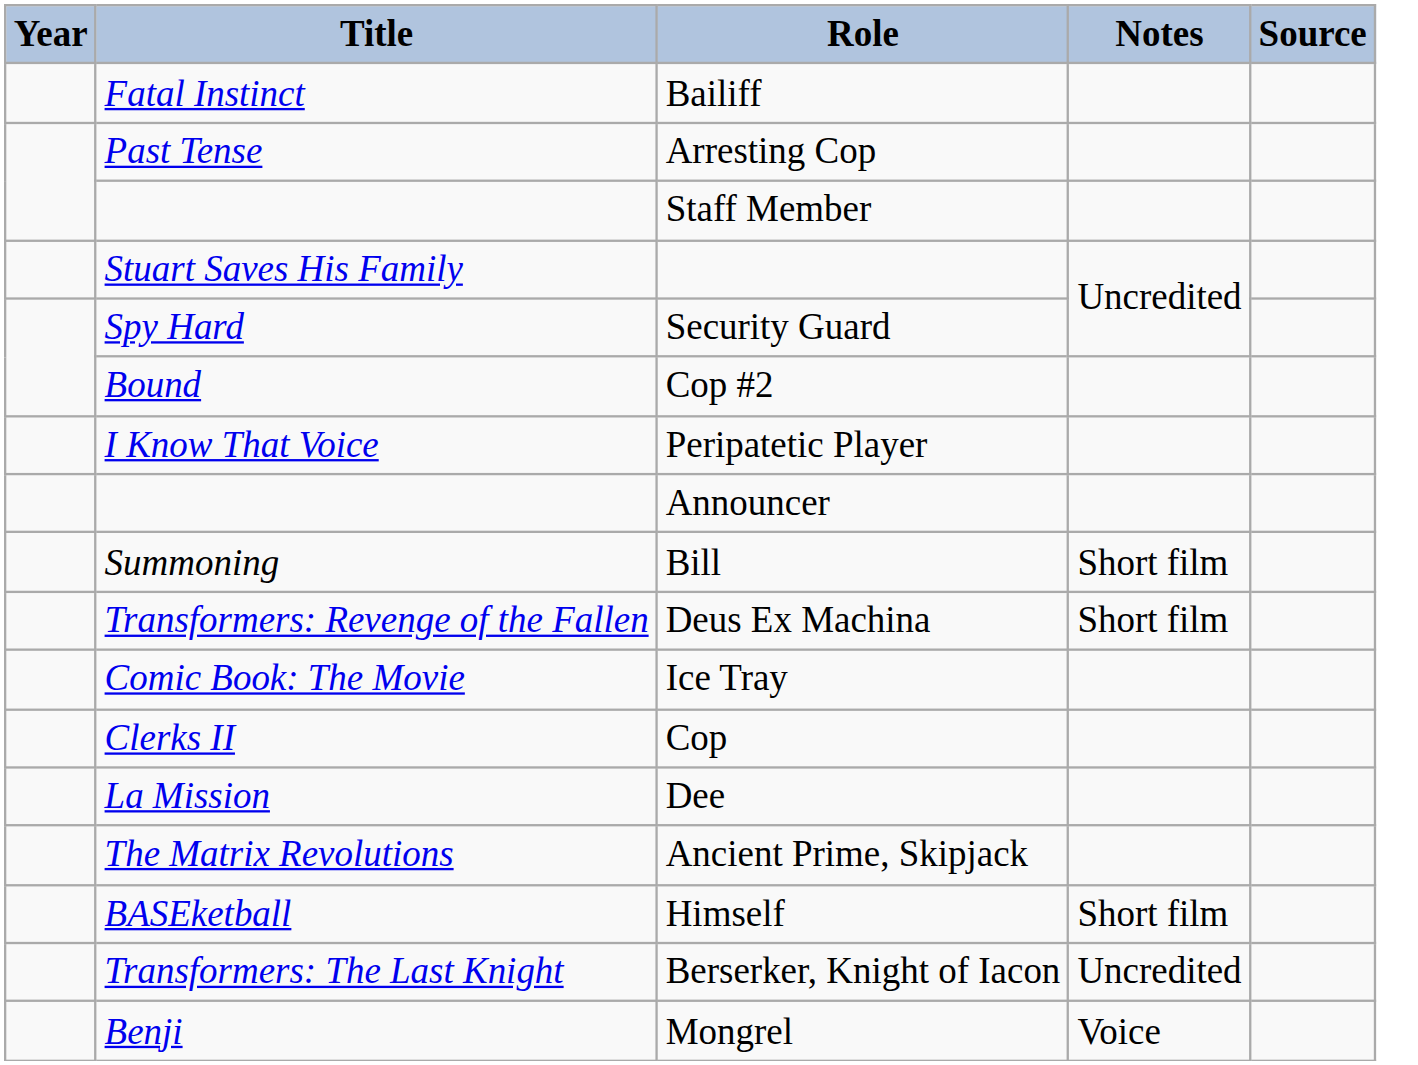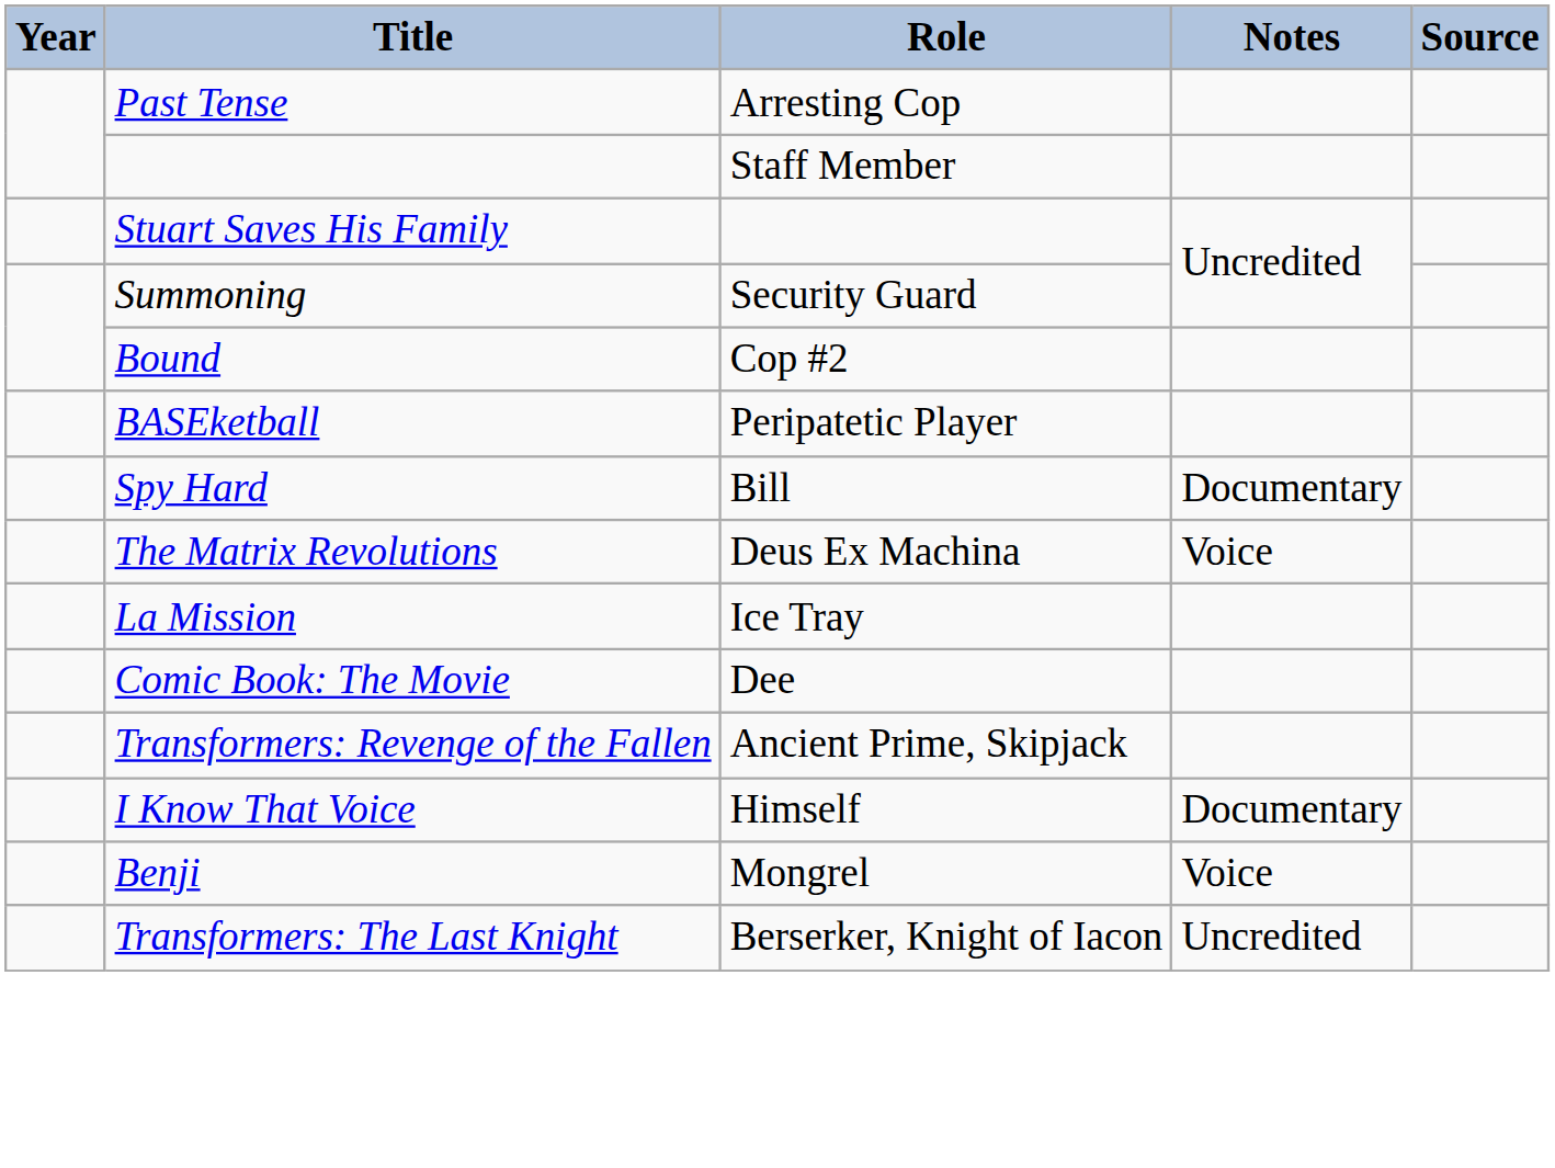- row: Fatal Instinct | Bailiff
Security Guard | Title: Spy Hard -> Summoning
Peripatetic Player | Title: I Know That Voice -> BASEketball
- row: Announcer
Bill | Title: Summoning -> Spy Hard
Bill | Notes: Short film -> Documentary
Deus Ex Machina | Title: Transformers: Revenge of the Fallen -> The Matrix Revolutions
Deus Ex Machina | Notes: Short film -> Voice
Ice Tray | Title: Comic Book: The Movie -> La Mission
- row: Clerks II | Cop
Dee | Title: La Mission -> Comic Book: The Movie
Ancient Prime, Skipjack | Title: The Matrix Revolutions -> Transformers: Revenge of the Fallen
Himself | Title: BASEketball -> I Know That Voice
Himself | Notes: Short film -> Documentary
rows swapped: Berserker, Knight of Iacon <-> Mongrel
